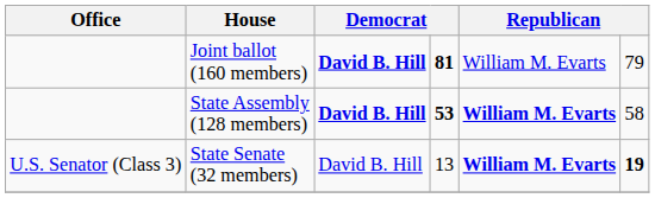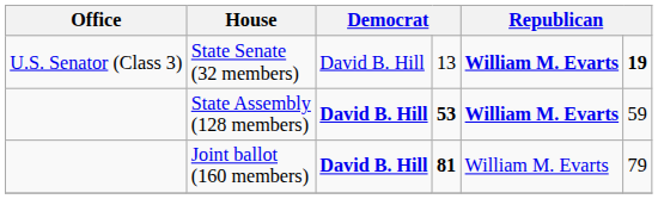rows swapped: State Senate (32 members) <-> Joint ballot (160 members)
State Assembly (128 members) | column 6: 58 -> 59
